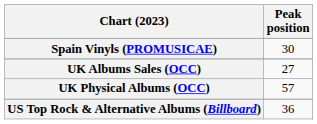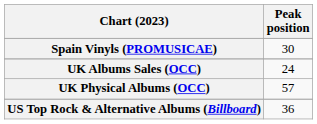UK Albums Sales (OCC) | Peak position: 27 -> 24
